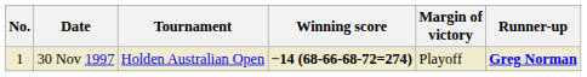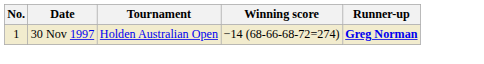- column: Margin of victory | Playoff
30 Nov 1997 | Winning score: bold -> normal
